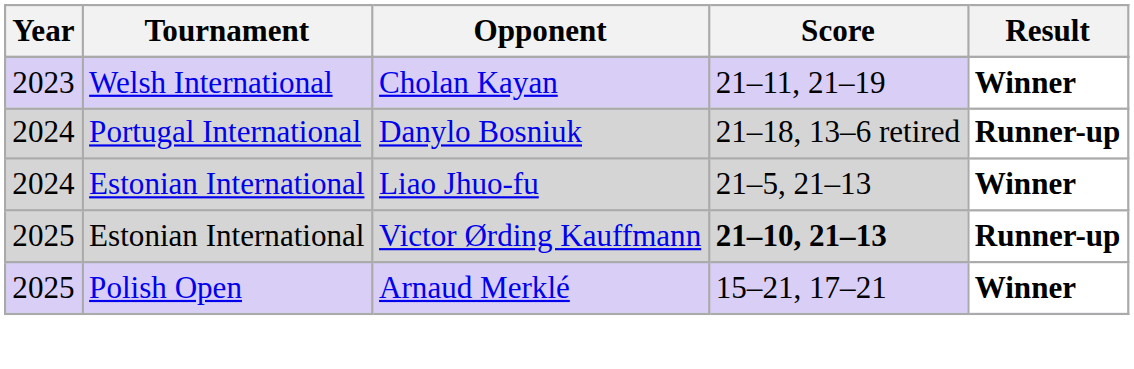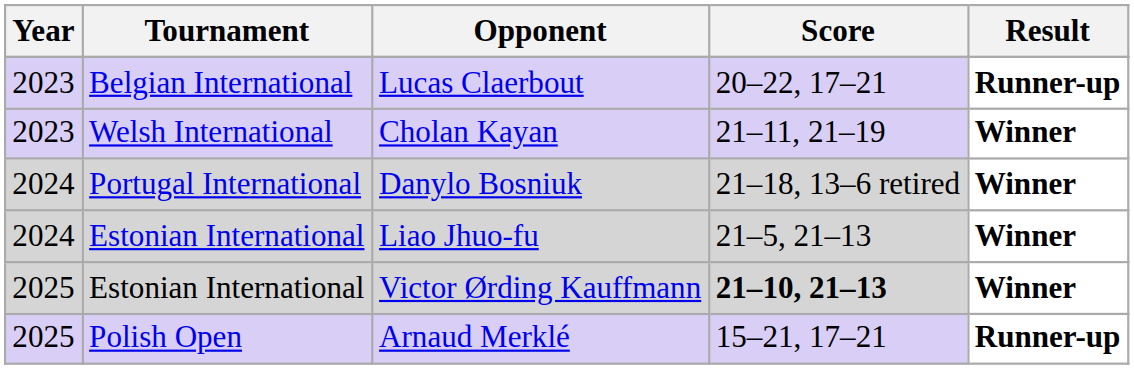+ row: 2023 | Belgian International | Lucas Claerbout | 20–22, 17–21 | Runner-up
Danylo Bosniuk | Result: Runner-up -> Winner
Victor Ørding Kauffmann | Result: Runner-up -> Winner
Arnaud Merklé | Result: Winner -> Runner-up
